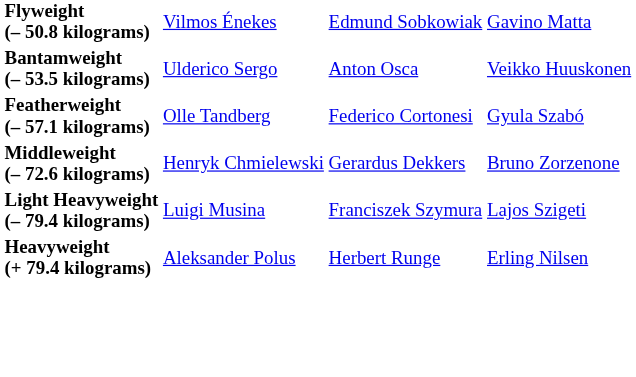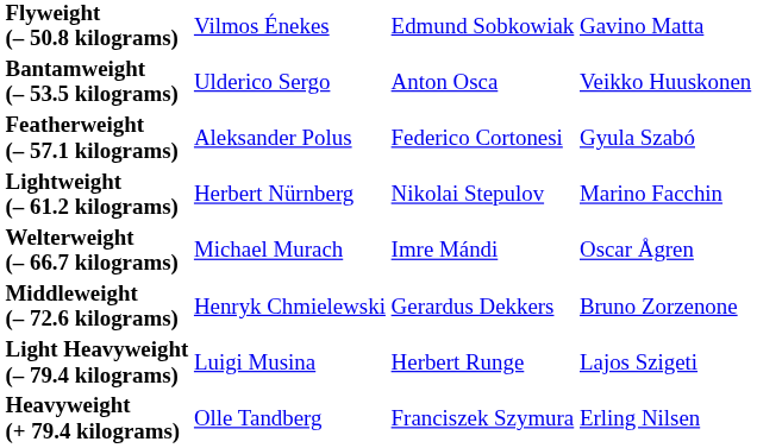Featherweight (– 57.1 kilograms) | column 2: Olle Tandberg -> Aleksander Polus
+ row: Lightweight (– 61.2 kilograms) | Herbert Nürnberg | Nikolai Stepulov | Marino Facchin
+ row: Welterweight (– 66.7 kilograms) | Michael Murach | Imre Mándi | Oscar Ågren
Light Heavyweight (– 79.4 kilograms) | column 3: Franciszek Szymura -> Herbert Runge
Heavyweight (+ 79.4 kilograms) | column 2: Aleksander Polus -> Olle Tandberg
Heavyweight (+ 79.4 kilograms) | column 3: Herbert Runge -> Franciszek Szymura
